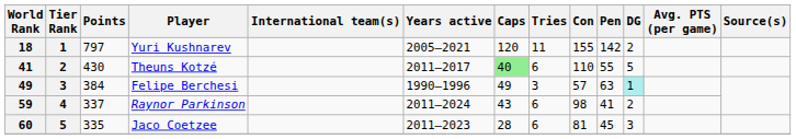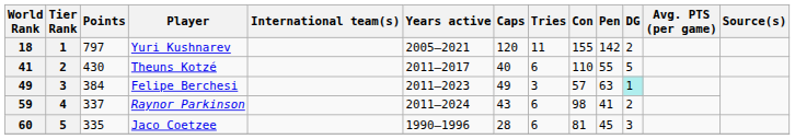Theuns Kotzé | Caps: lightgreen background -> no background
Felipe Berchesi | Years active: 1990–1996 -> 2011–2023
Jaco Coetzee | Years active: 2011–2023 -> 1990–1996
